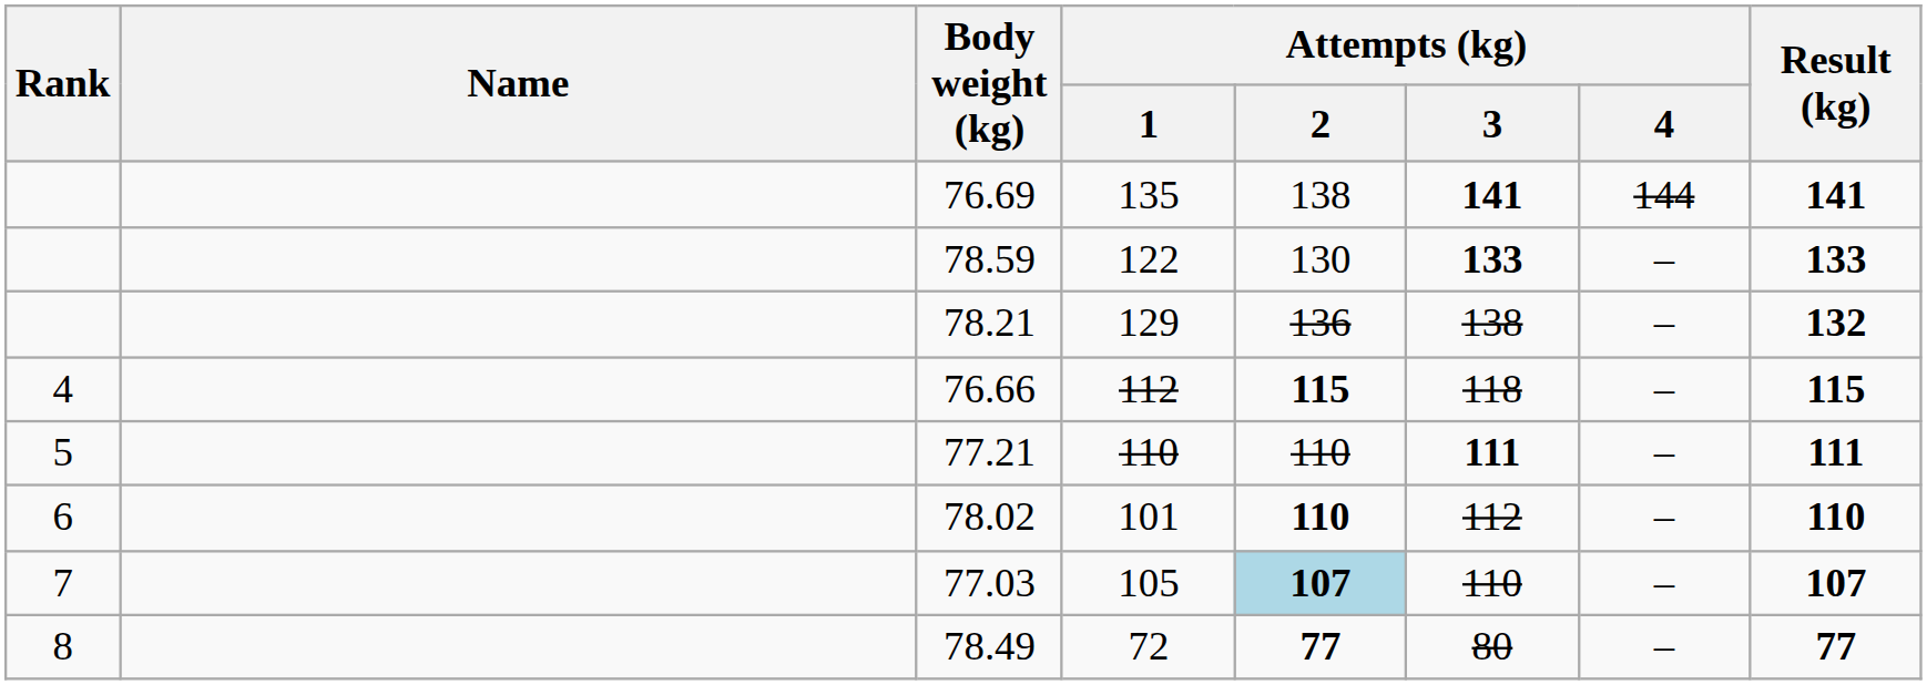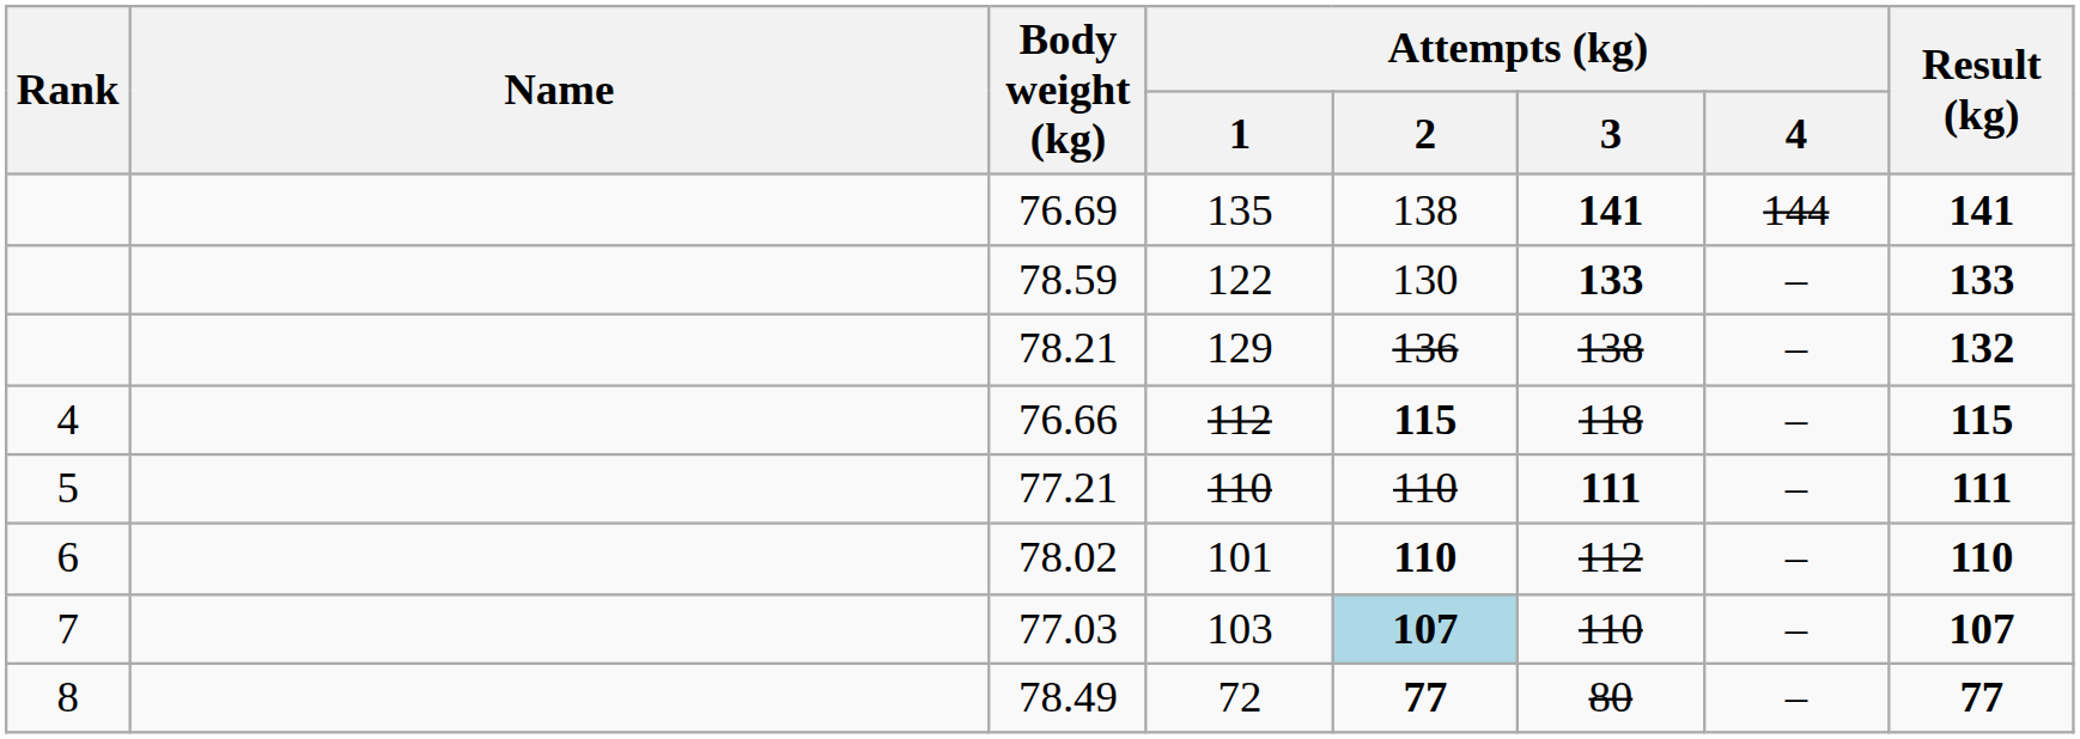77.03 | Attempts (kg) / 1: 105 -> 103
